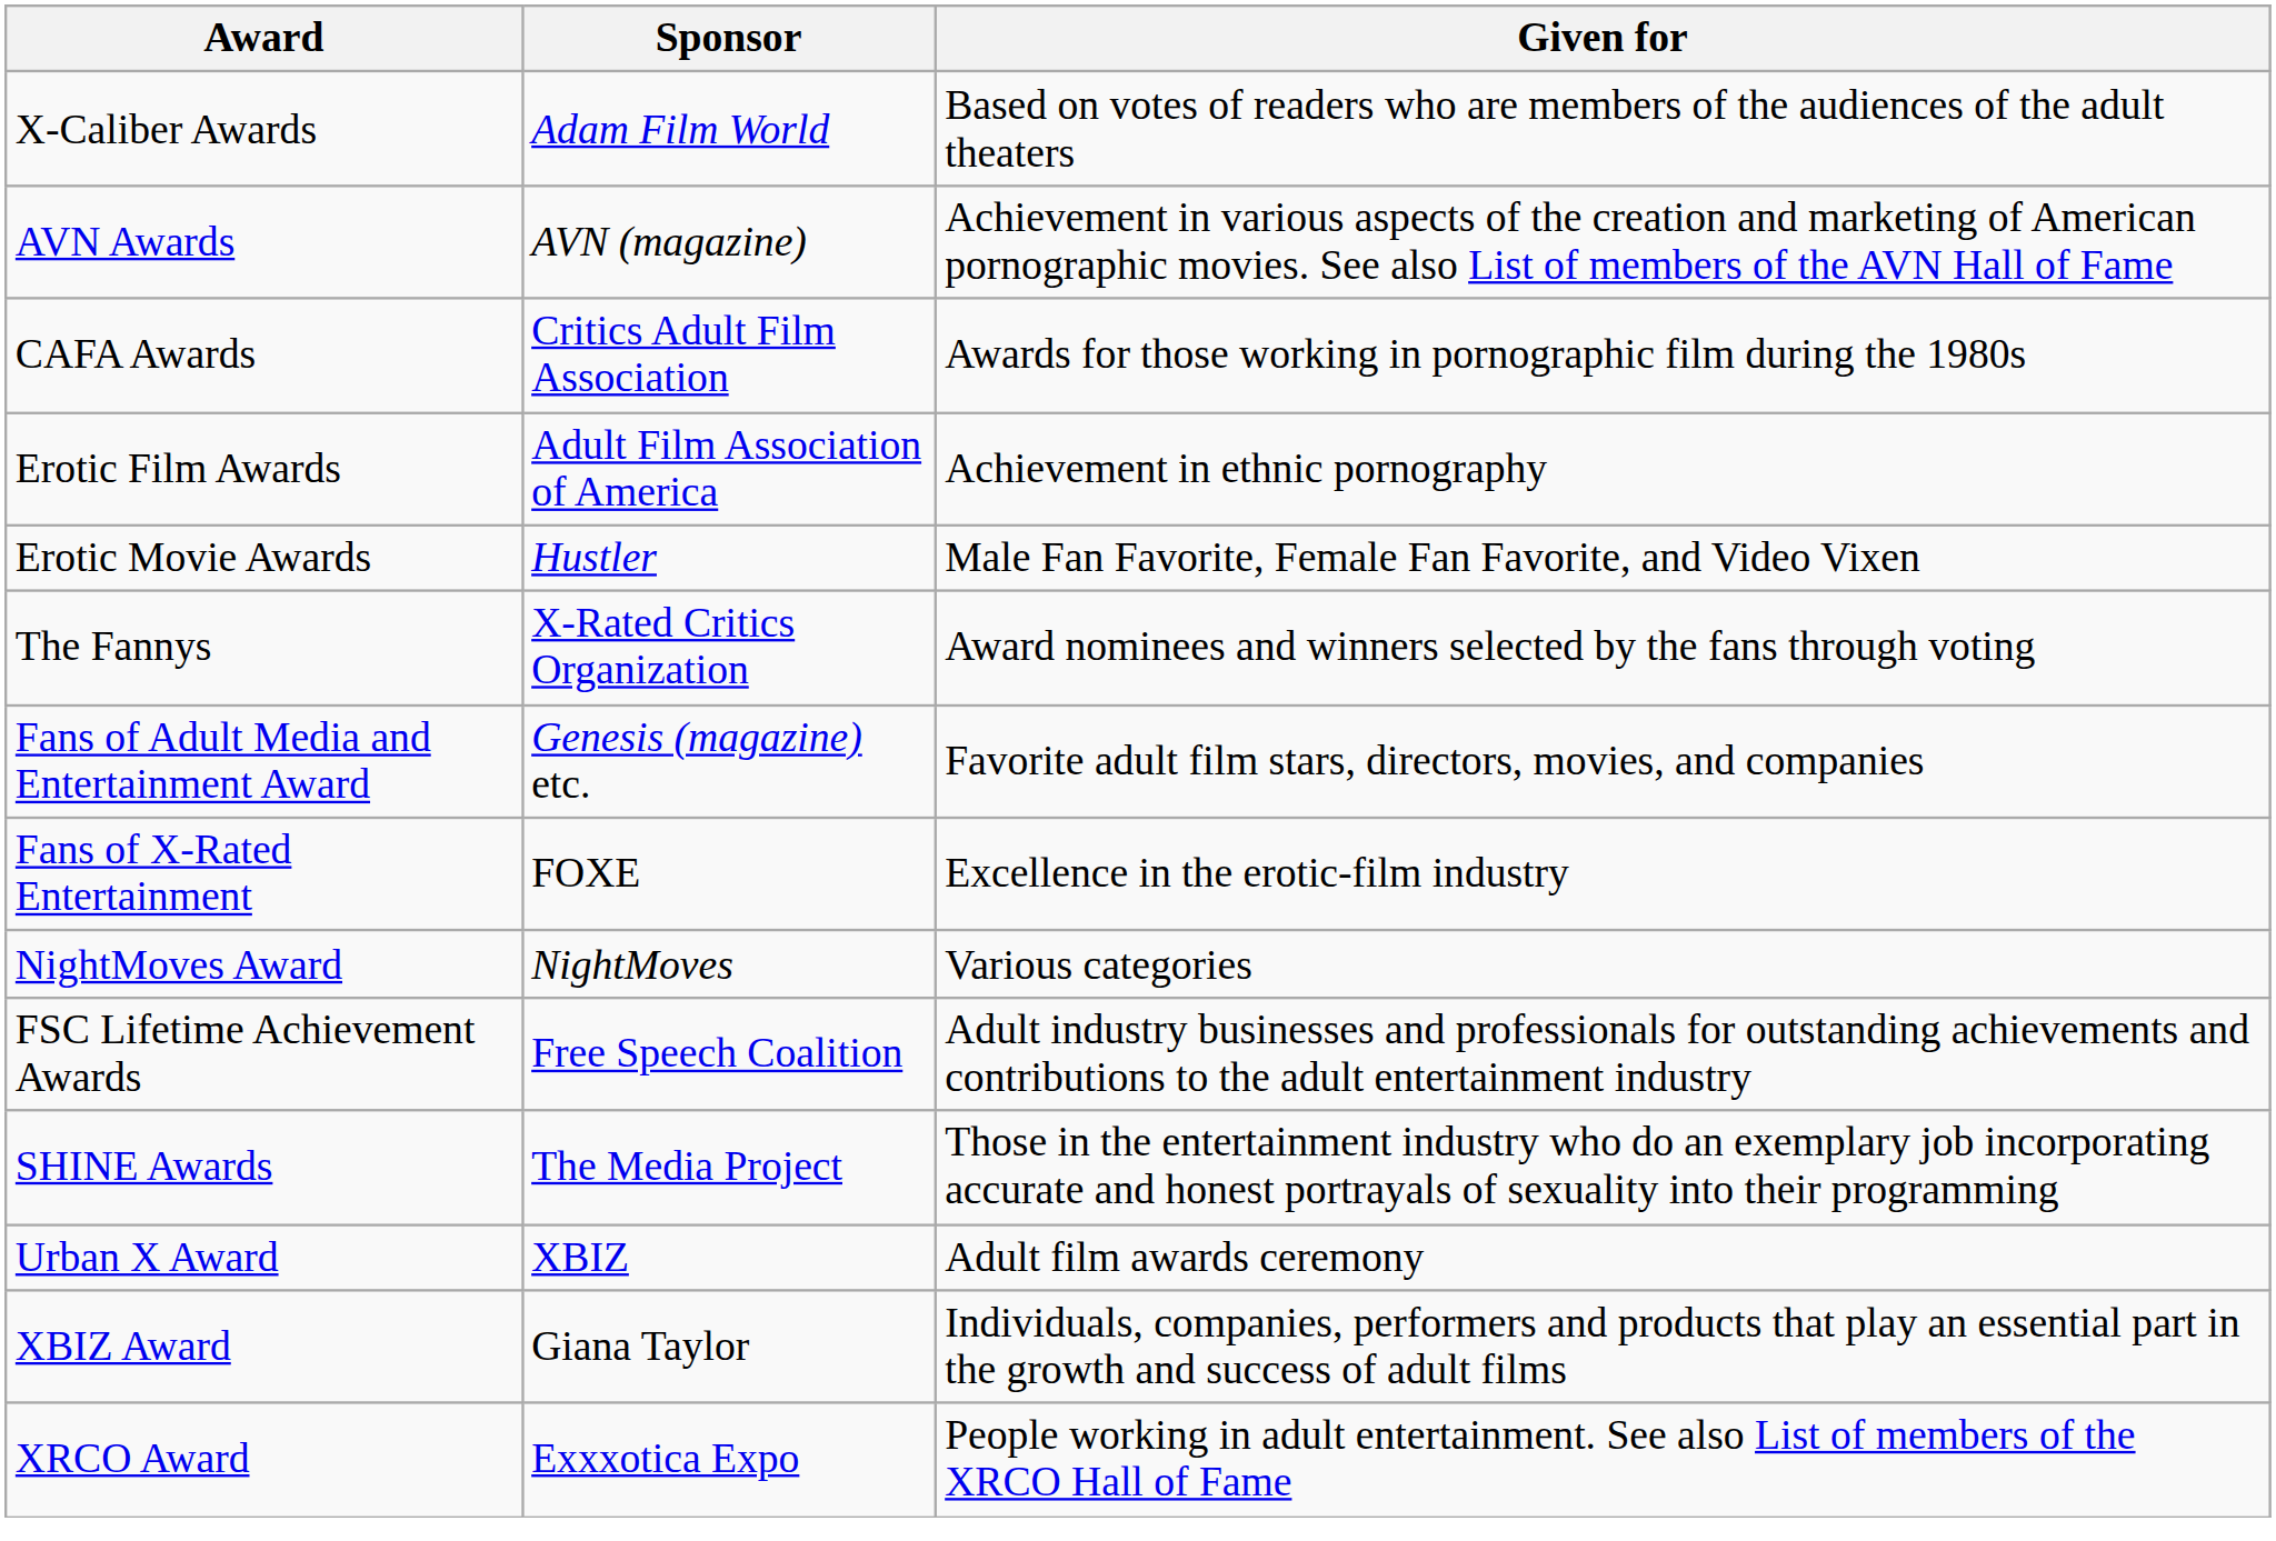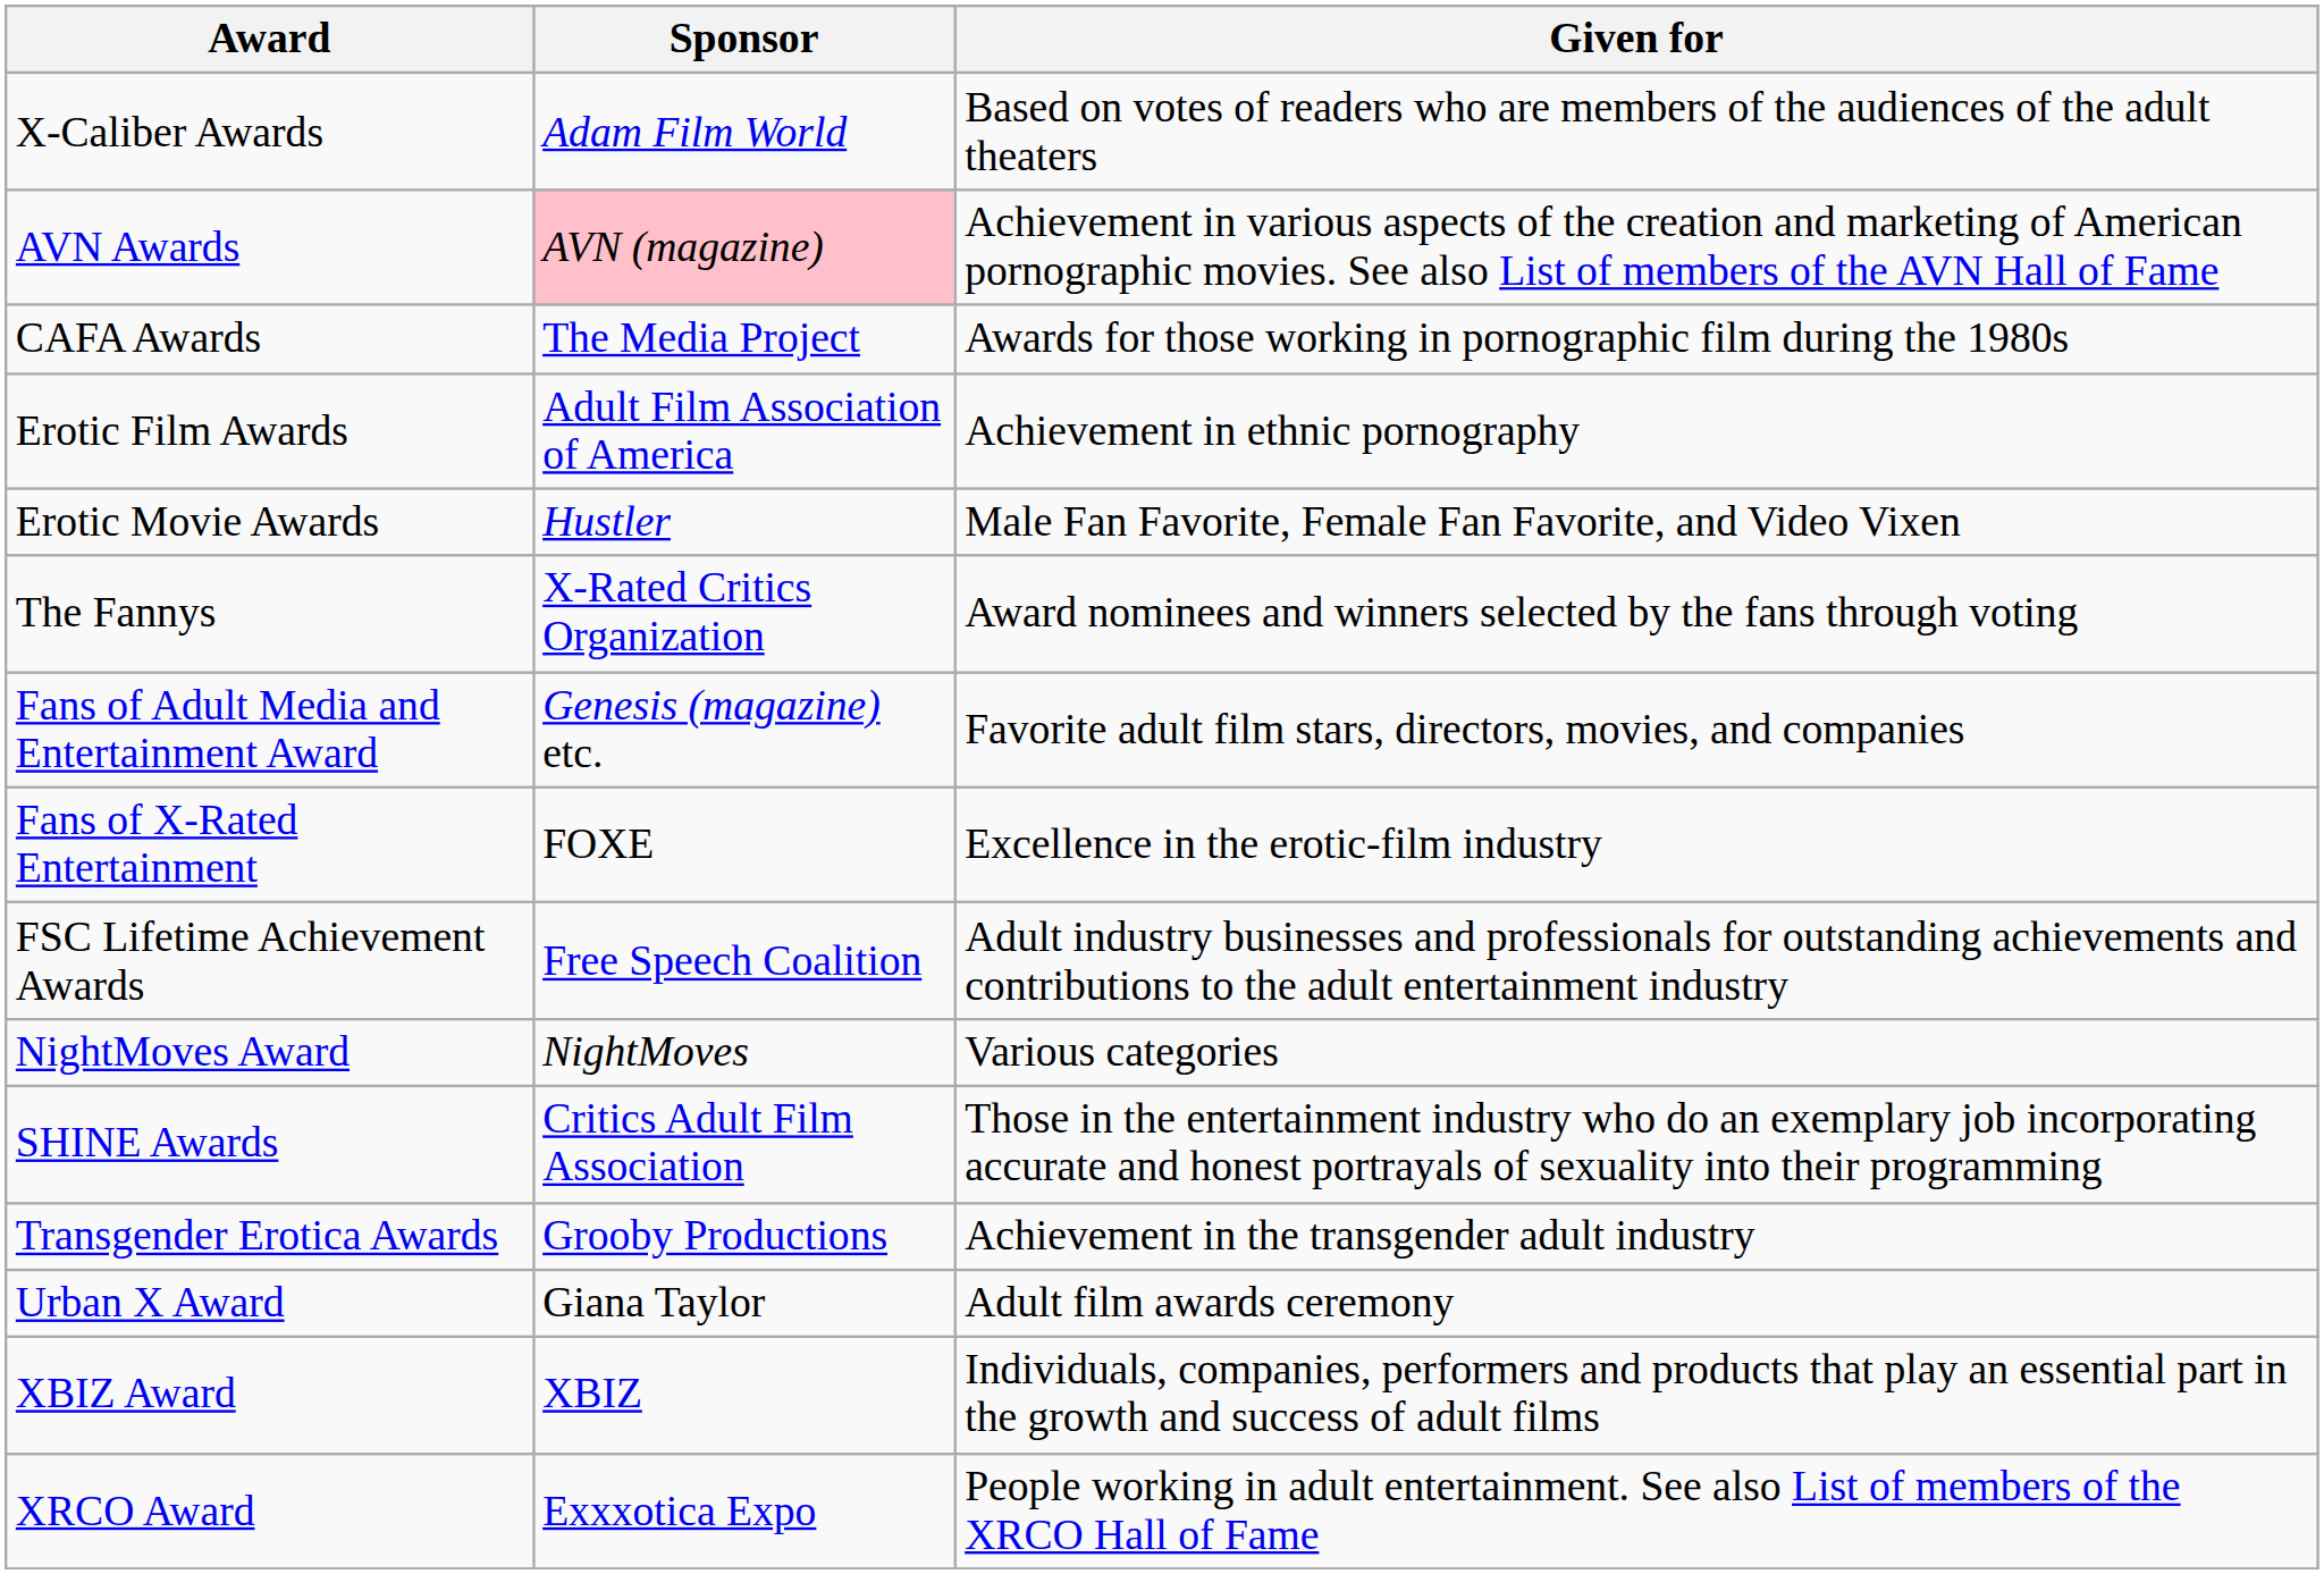AVN Awards | Sponsor: no background -> pink background
CAFA Awards | Sponsor: Critics Adult Film Association -> The Media Project
rows swapped: FSC Lifetime Achievement Awards <-> NightMoves Award
SHINE Awards | Sponsor: The Media Project -> Critics Adult Film Association
+ row: Transgender Erotica Awards | Grooby Productions | Achievement in the transgender adult industry
Urban X Award | Sponsor: XBIZ -> Giana Taylor
XBIZ Award | Sponsor: Giana Taylor -> XBIZ
